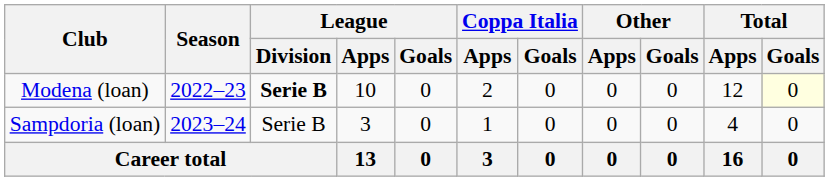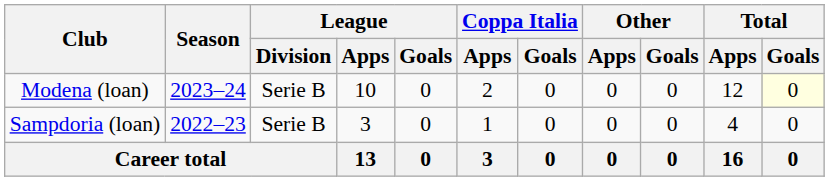Modena (loan) | Season: 2022–23 -> 2023–24
Modena (loan) | League / Division: bold -> normal
Sampdoria (loan) | Season: 2023–24 -> 2022–23
